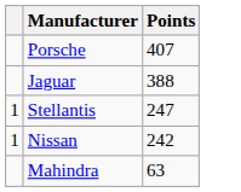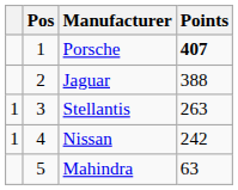+ column: Pos | 1 | 2 | 3 | 4 | 5
Porsche | Points: normal -> bold
Stellantis | Points: 247 -> 263
